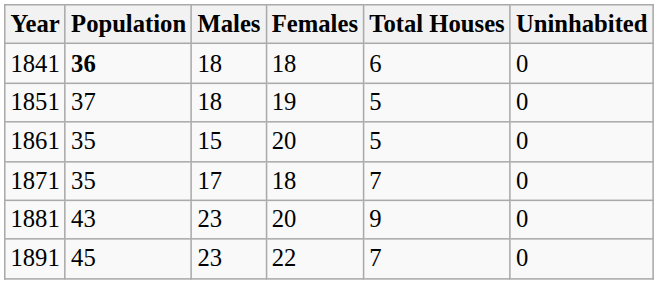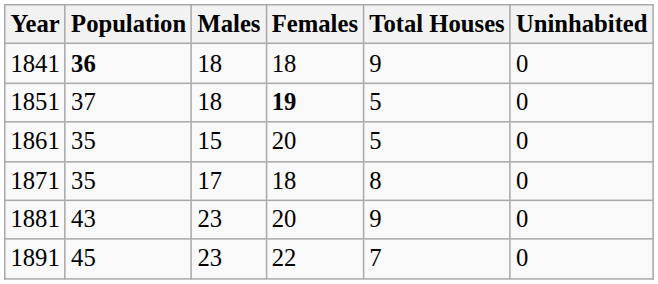1841 | Total Houses: 6 -> 9
1851 | Females: normal -> bold
1871 | Total Houses: 7 -> 8
